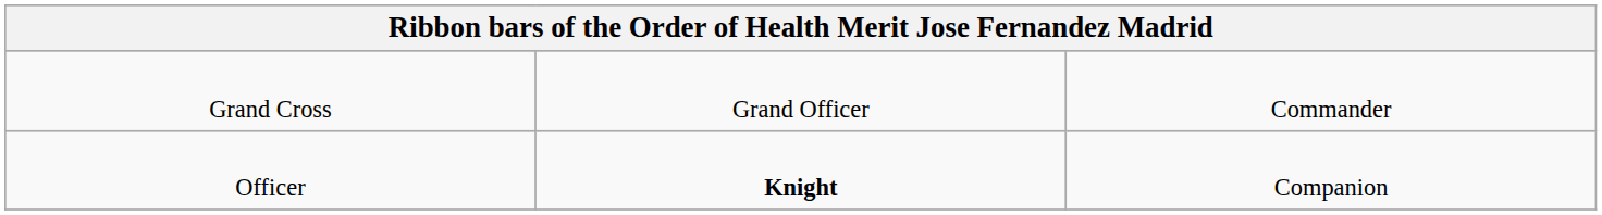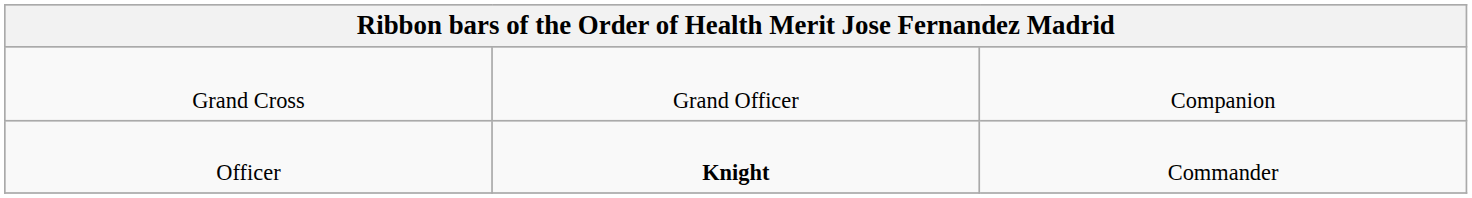Grand Cross | column 3: Commander -> Companion
Officer | column 3: Companion -> Commander
